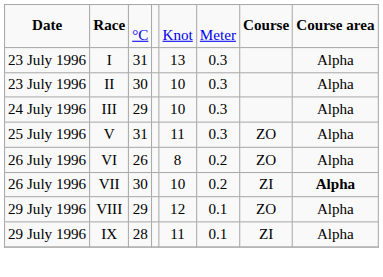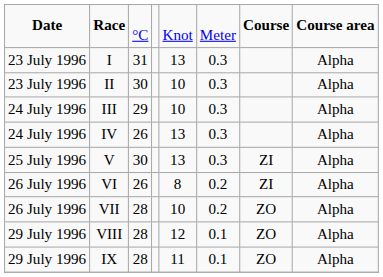+ row: 24 July 1996 | IV | 26 | 13 | 0.3 | Alpha
V | column 3: 31 -> 30
V | column 5: 11 -> 13
V | column 7: ZO -> ZI
VI | column 7: ZO -> ZI
VII | column 3: 30 -> 28
VII | column 7: ZI -> ZO
VII | column 8: bold -> normal
VIII | column 3: 29 -> 28
IX | column 7: ZI -> ZO
